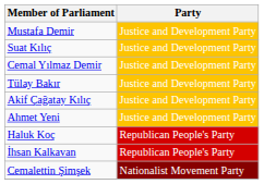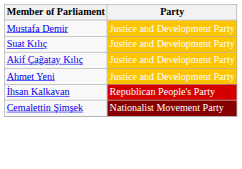- row: Cemal Yılmaz Demir | Justice and Development Party
- row: Tülay Bakır | Justice and Development Party
- row: Haluk Koç | Republican People's Party
